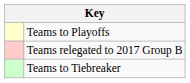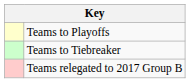rows swapped: Teams to Tiebreaker <-> Teams relegated to 2017 Group B
